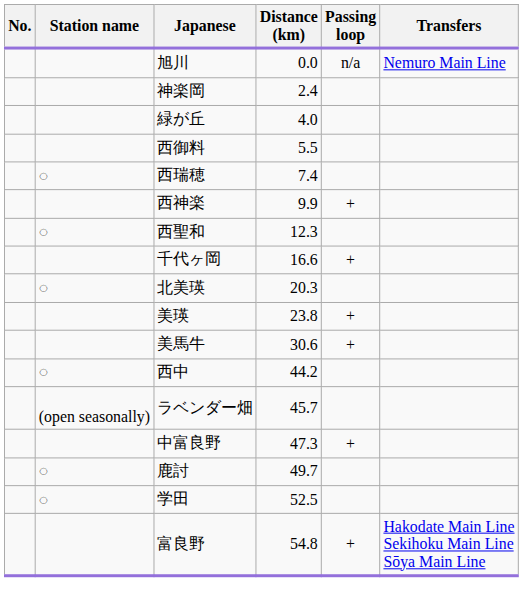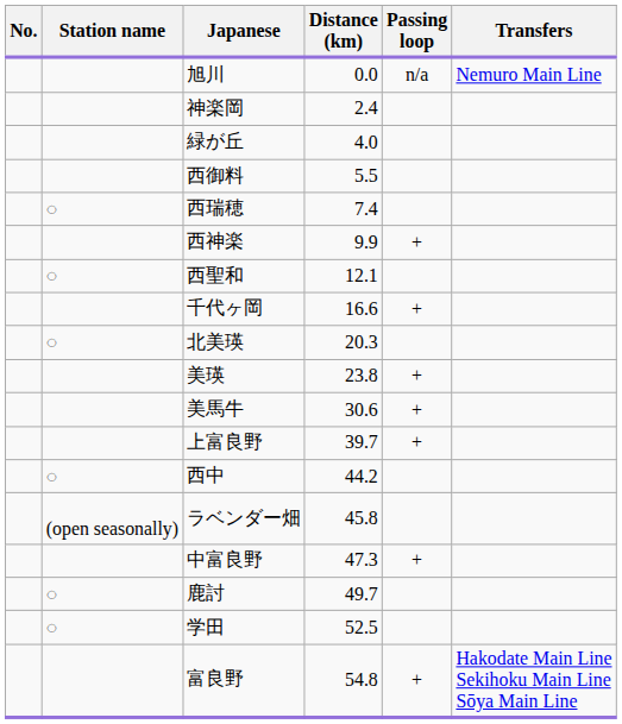西聖和 | Distance (km): 12.3 -> 12.1
+ row: 上富良野 | 39.7 | +
ラベンダー畑 | Distance (km): 45.7 -> 45.8
